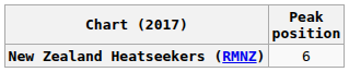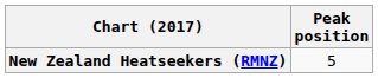New Zealand Heatseekers (RMNZ) | Peak position: 6 -> 5
